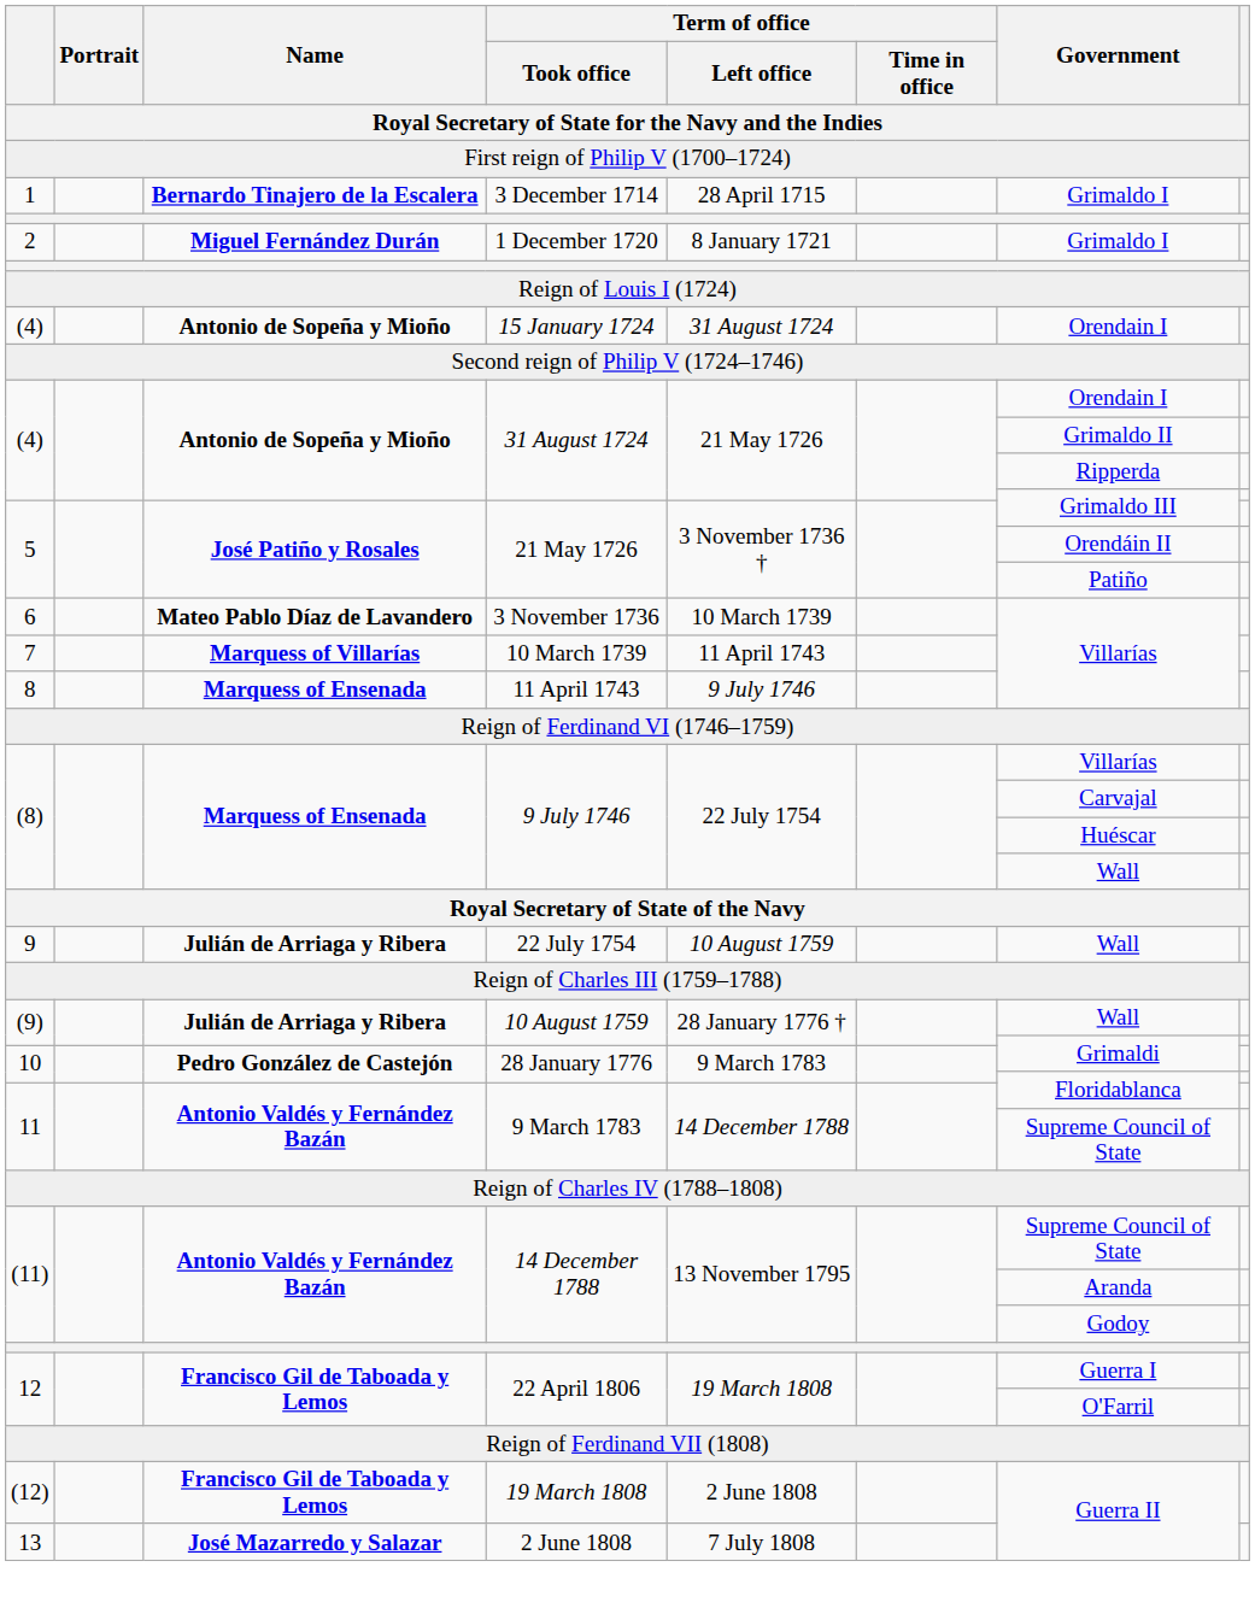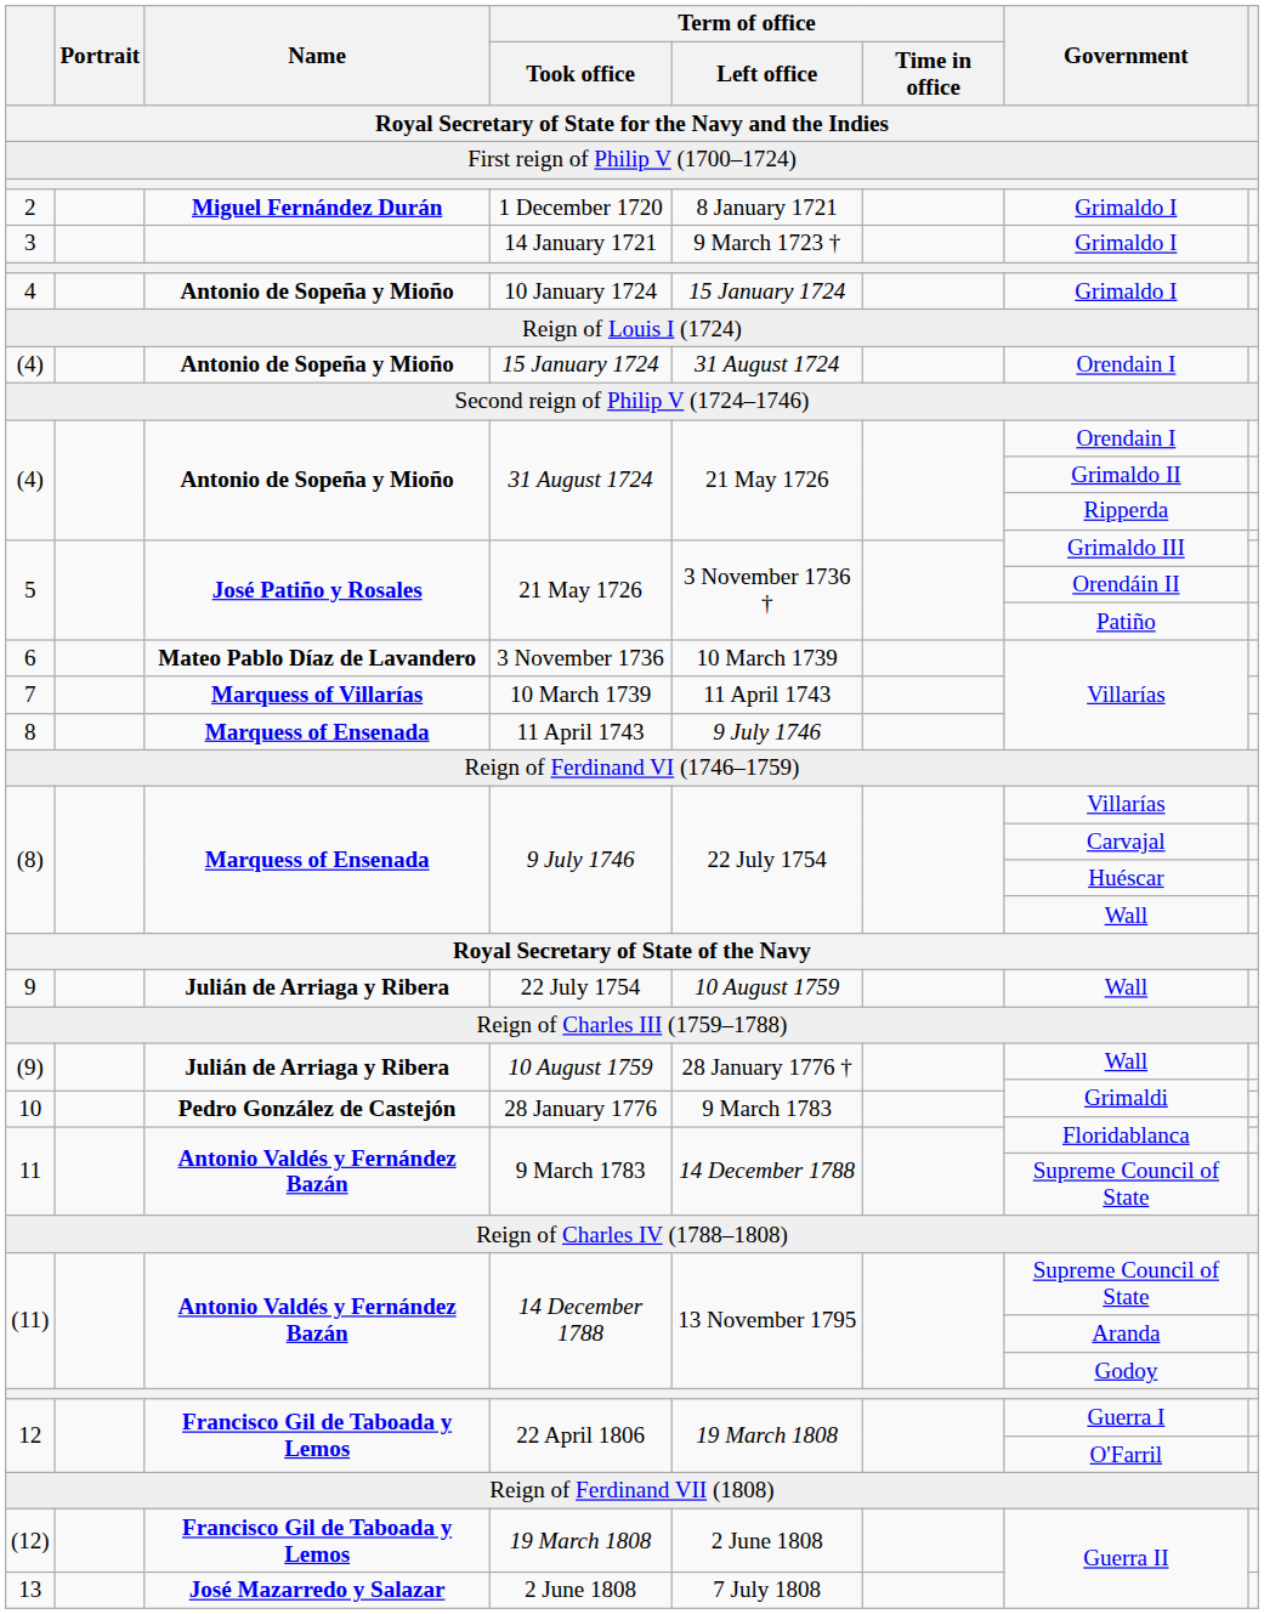- row: 1 | Bernardo Tinajero de la Escalera | 3 December 1714 | 28 April 1715 | Grimaldo I
+ row: 3 | 14 January 1721 | 9 March 1723 † | Grimaldo I
+ row: 4 | Antonio de Sopeña y Mioño | 10 January 1724 | 15 January 1724 | Grimaldo I
